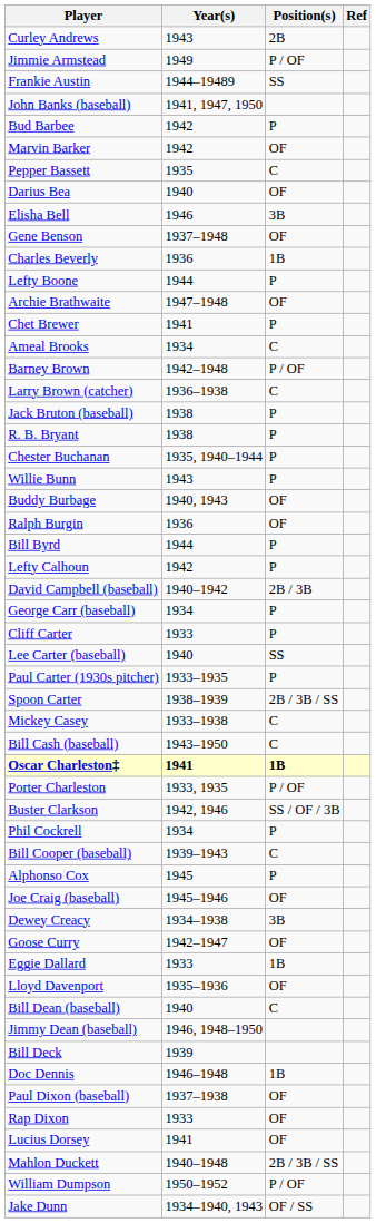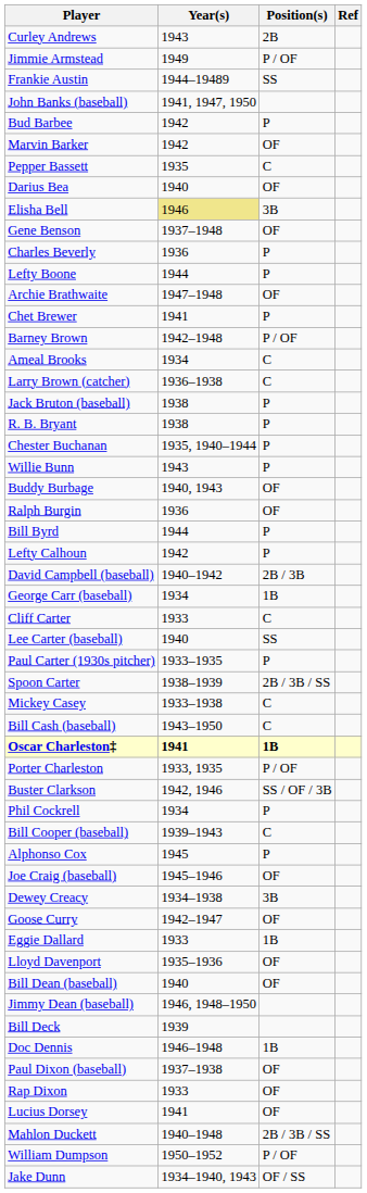Elisha Bell | Year(s): no background -> khaki background
Charles Beverly | Position(s): 1B -> P
rows swapped: Ameal Brooks <-> Barney Brown
George Carr (baseball) | Position(s): P -> 1B
Cliff Carter | Position(s): P -> C
Bill Dean (baseball) | Position(s): C -> OF
